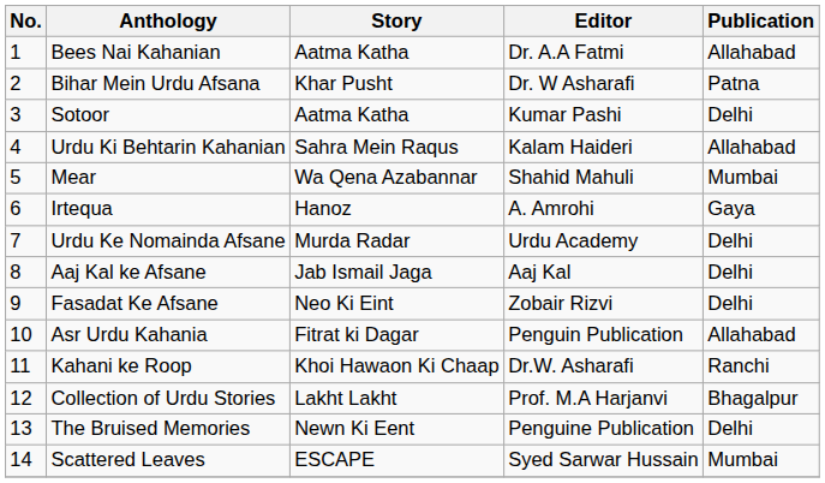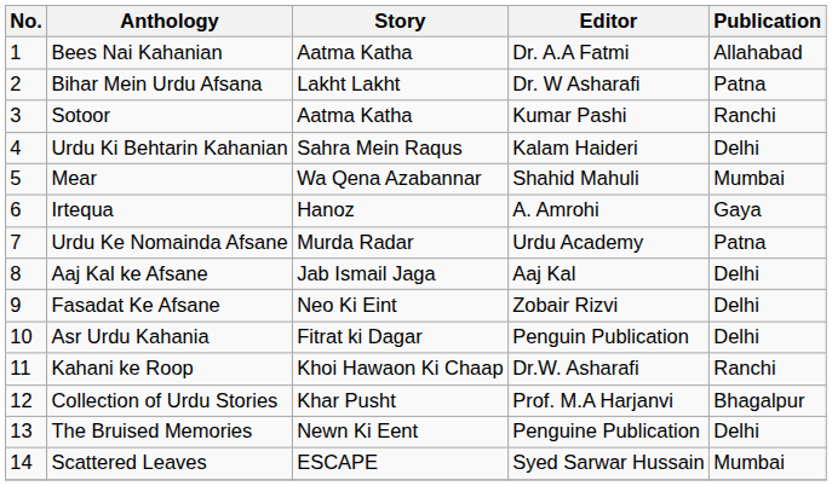Bihar Mein Urdu Afsana | Story: Khar Pusht -> Lakht Lakht
Sotoor | Publication: Delhi -> Ranchi
Urdu Ki Behtarin Kahanian | Publication: Allahabad -> Delhi
Urdu Ke Nomainda Afsane | Publication: Delhi -> Patna
Asr Urdu Kahania | Publication: Allahabad -> Delhi
Collection of Urdu Stories | Story: Lakht Lakht -> Khar Pusht
